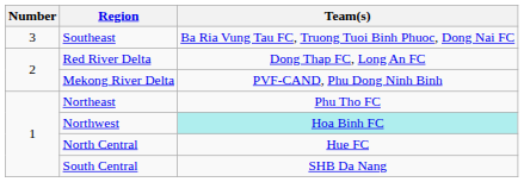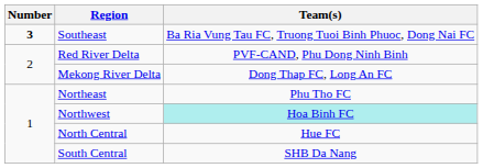Southeast | Number: normal -> bold
Red River Delta | Team(s): Dong Thap FC, Long An FC -> PVF-CAND, Phu Dong Ninh Binh
Mekong River Delta | Team(s): PVF-CAND, Phu Dong Ninh Binh -> Dong Thap FC, Long An FC
